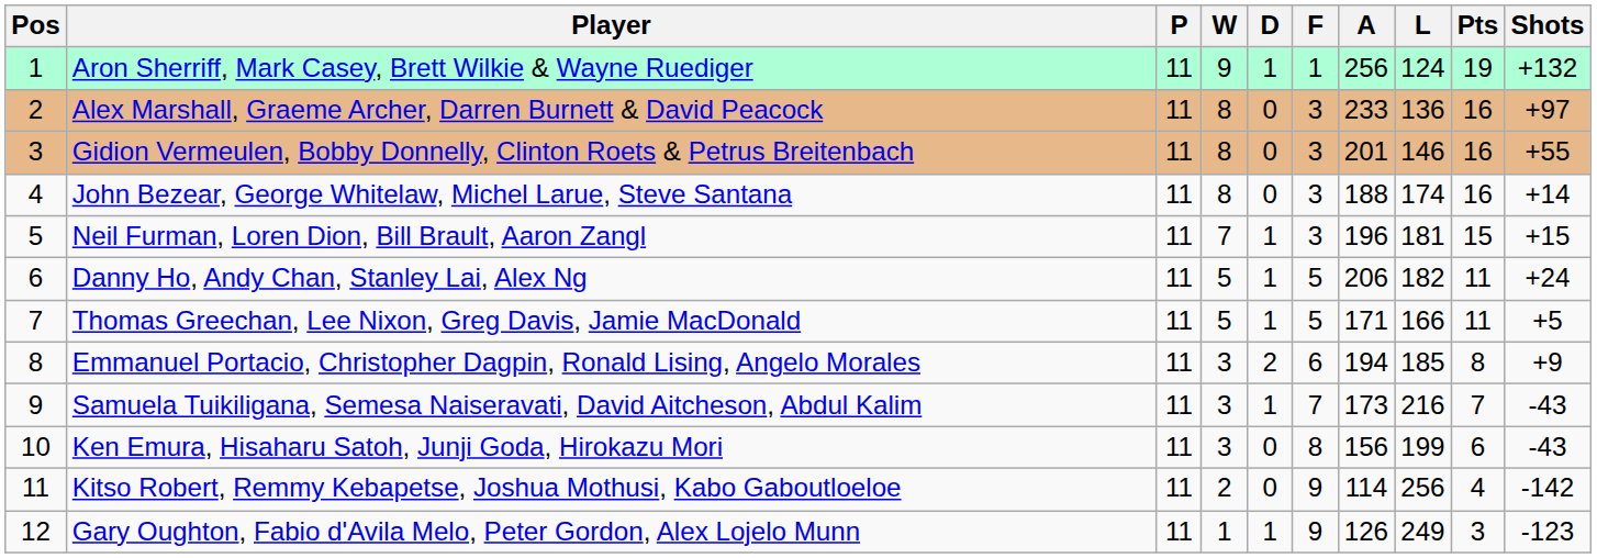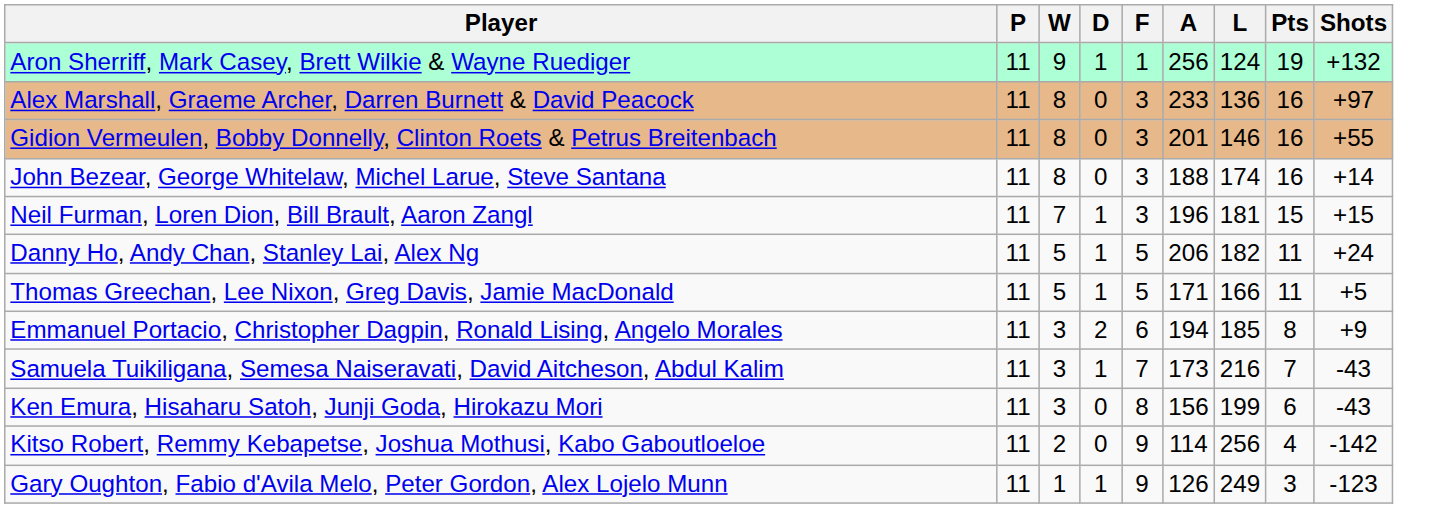- column: Pos | 1 | 2 | 3 | 4 | 5 | 6 | 7 | 8 | 9 | 10 | 11 | 12
